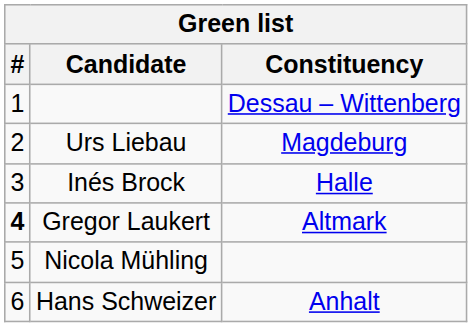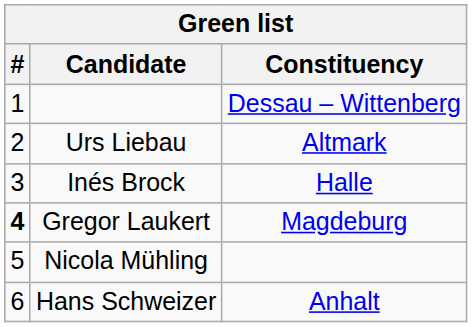Urs Liebau | Constituency: Magdeburg -> Altmark
Gregor Laukert | Constituency: Altmark -> Magdeburg
